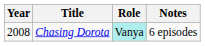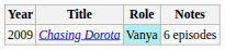Chasing Dorota | Year: 2008 -> 2009
